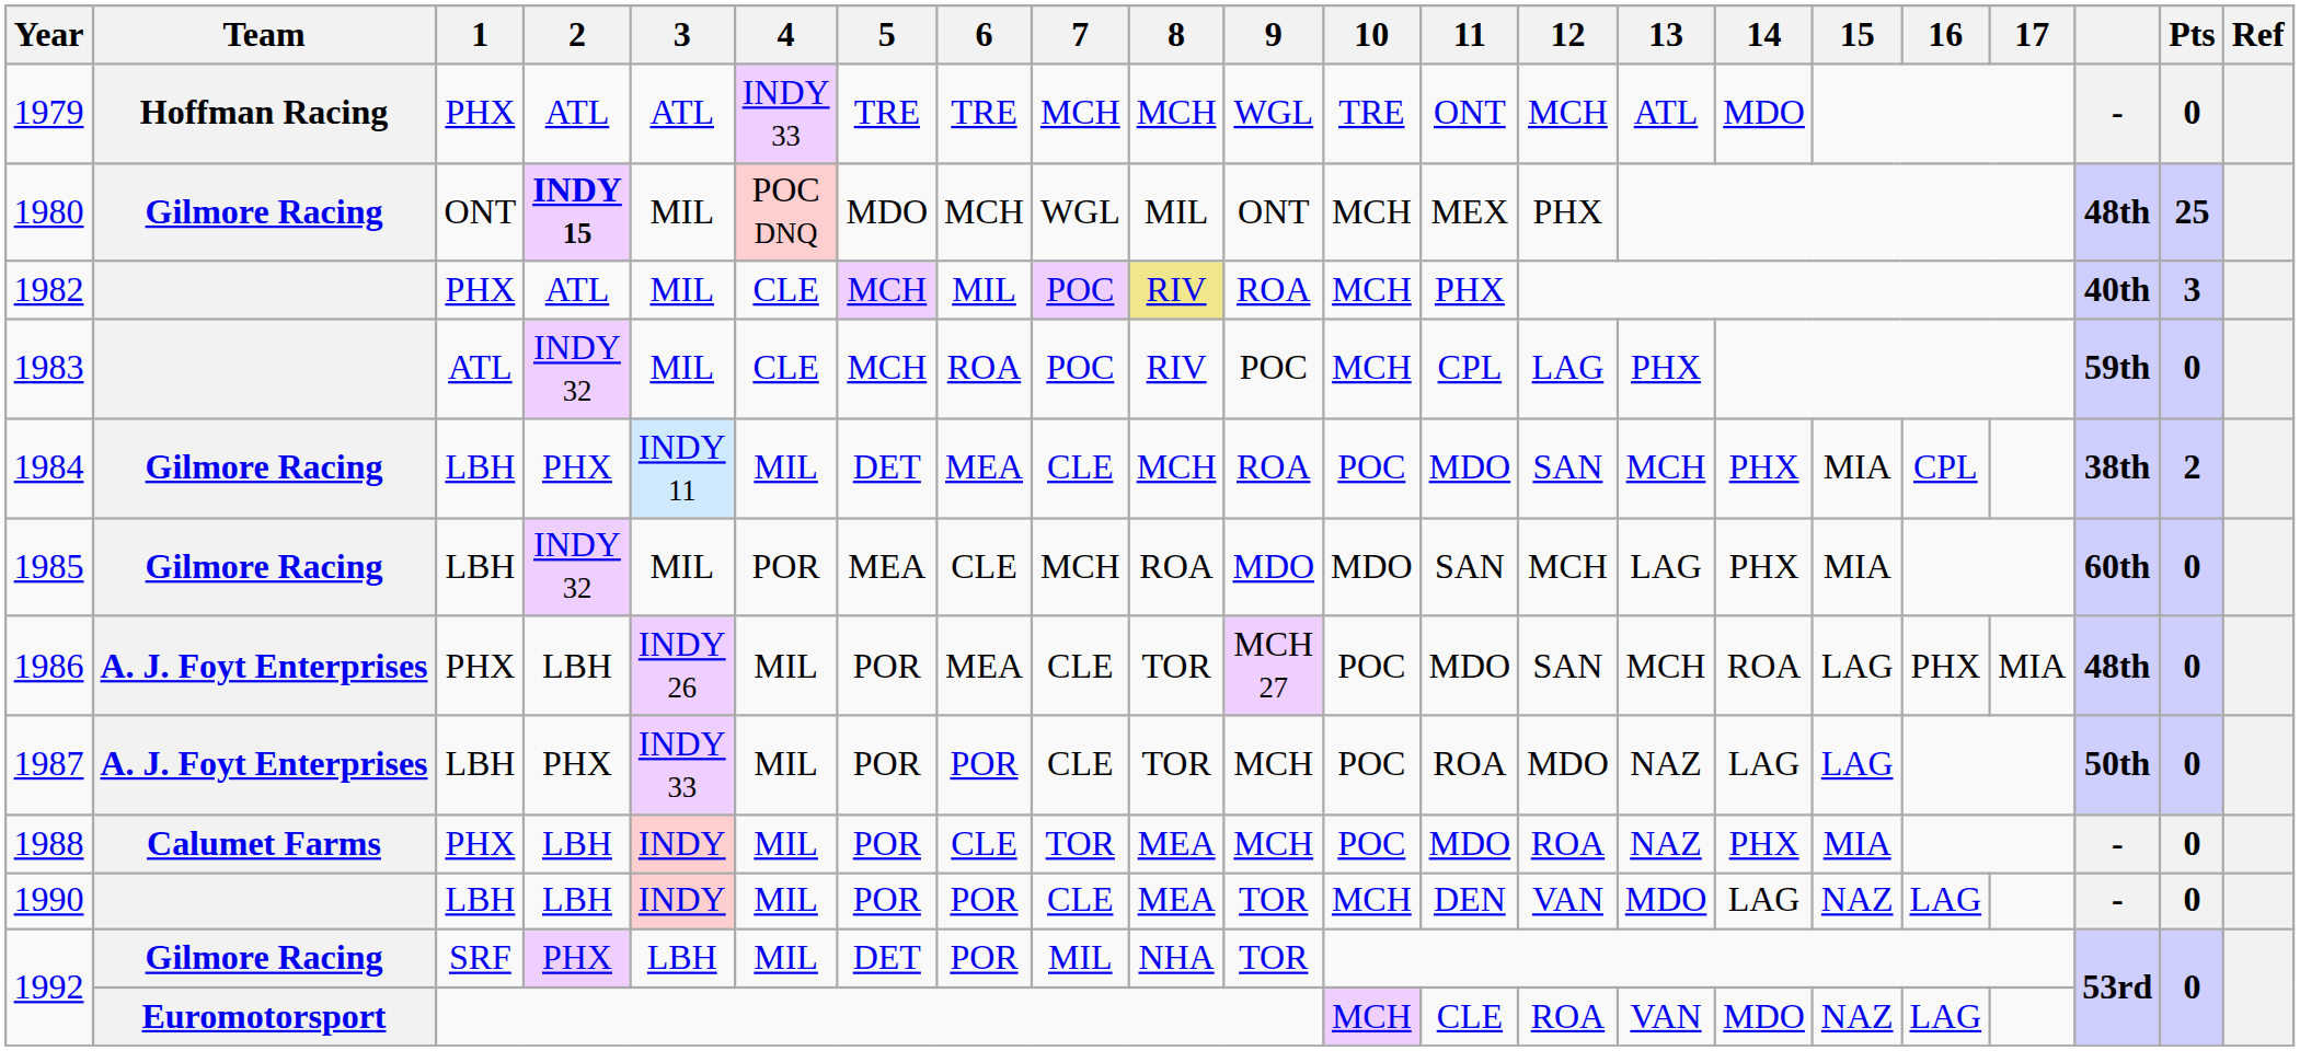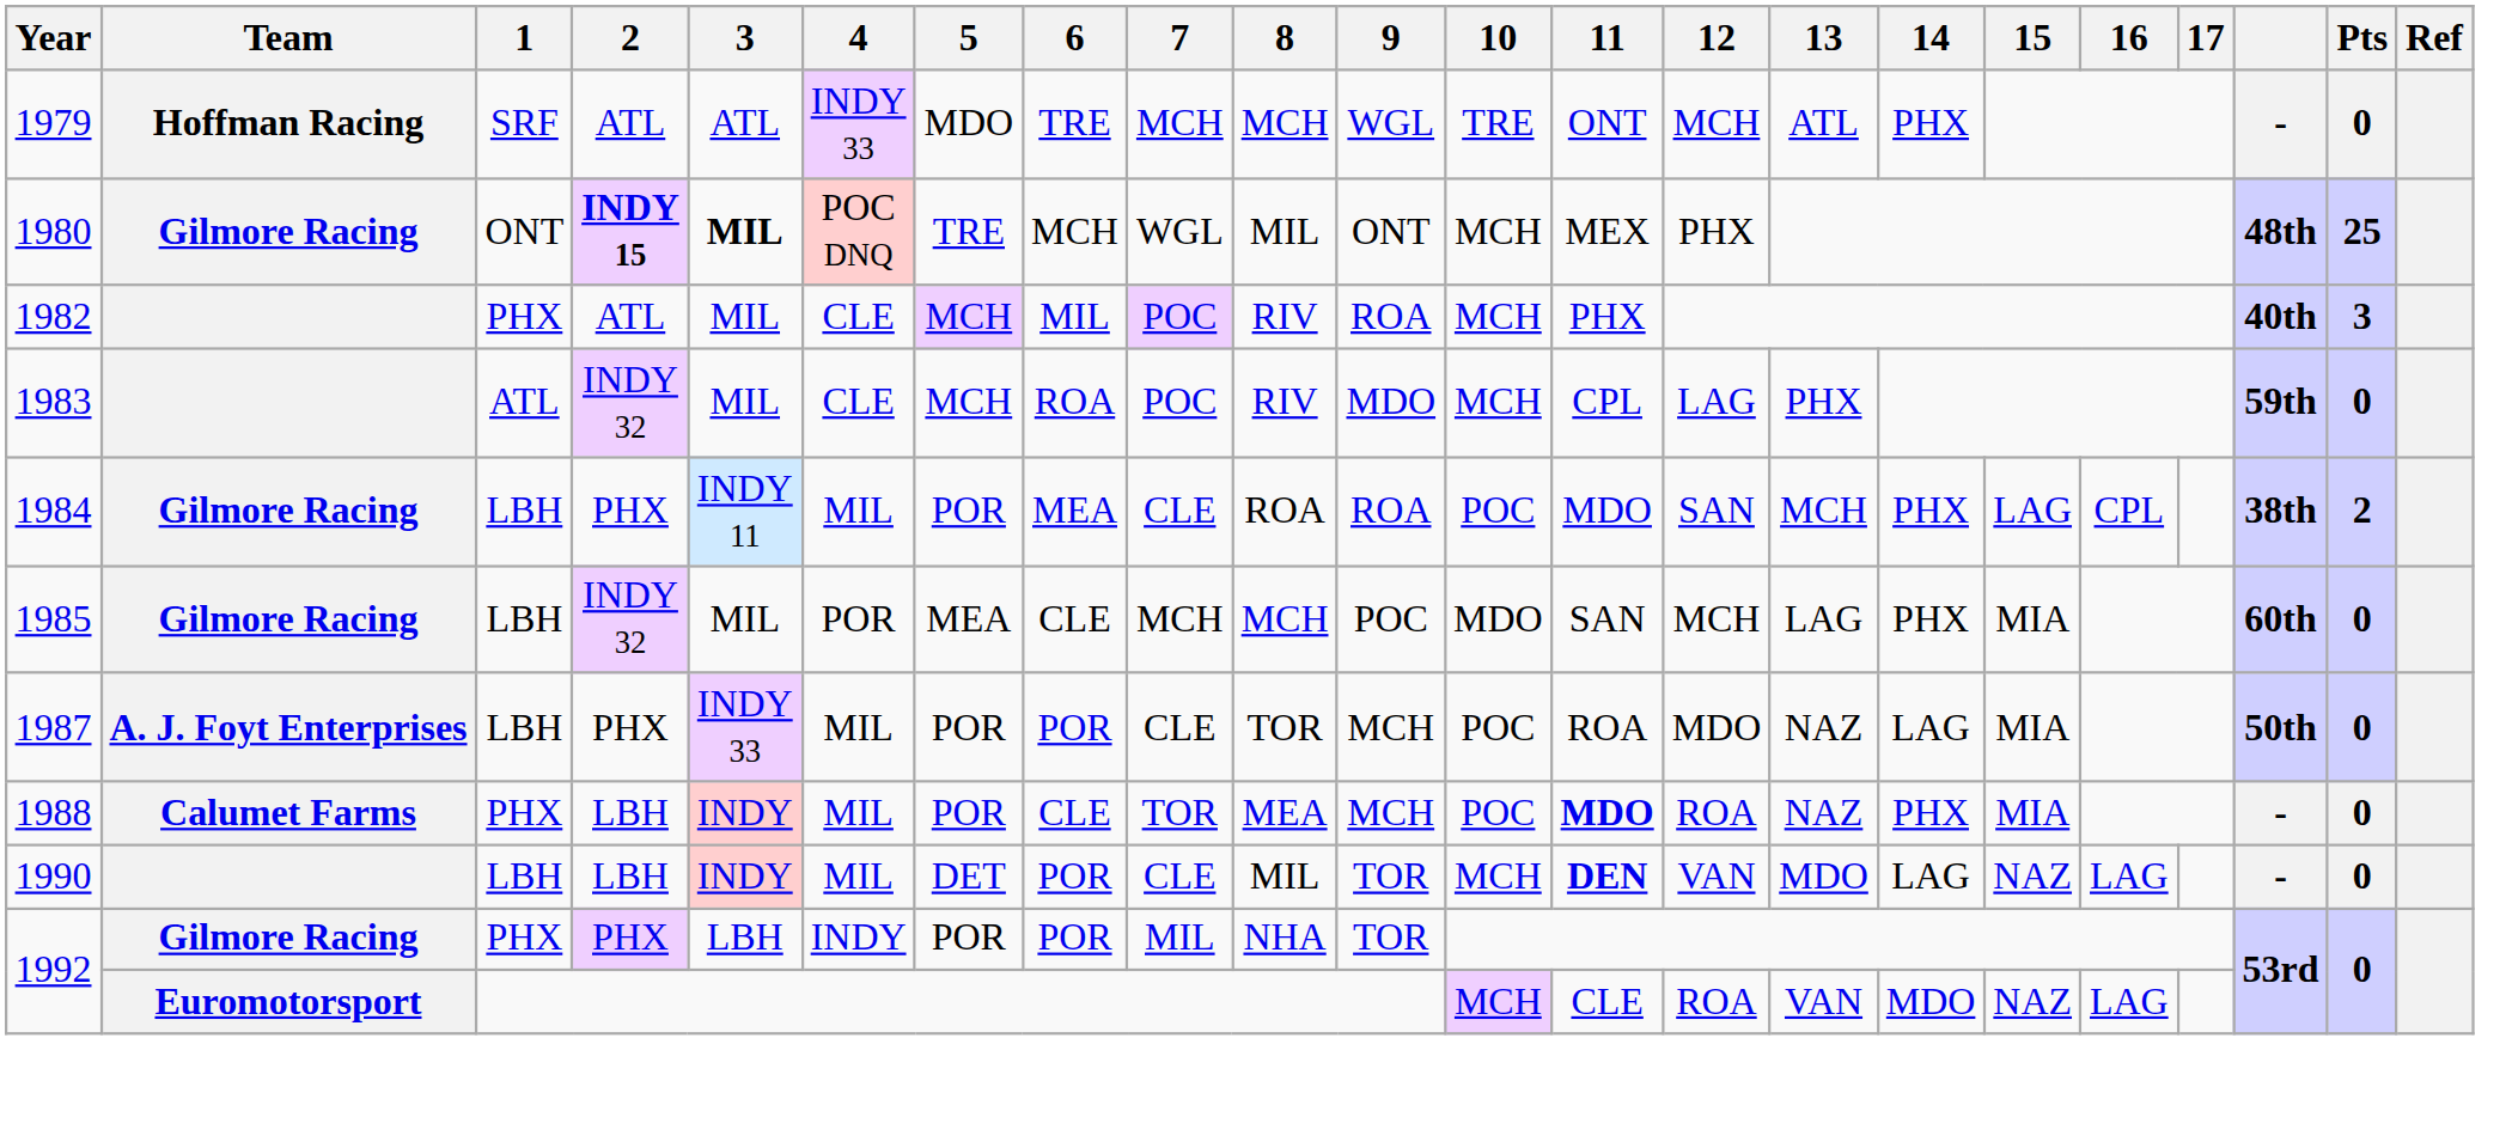1979 | 1: PHX -> SRF
1979 | 5: TRE -> MDO
1979 | 14: MDO -> PHX
1980 | 3: normal -> bold
1980 | 5: MDO -> TRE
1982 | 8: khaki background -> no background
1983 | 9: POC -> MDO
1984 | 5: DET -> POR
1984 | 8: MCH -> ROA
1984 | 15: MIA -> LAG
1985 | 8: ROA -> MCH
1985 | 9: MDO -> POC
- row: 1986 | A. J. Foyt Enterprises | PHX | LBH | INDY 26 | MIL | POR | MEA | CLE | TOR | MCH 27 | POC | MDO | SAN | MCH | ROA | LAG | PHX | MIA | 48th | 0
1987 | 15: LAG -> MIA
1988 | 11: normal -> bold
1990 | 5: POR -> DET
1990 | 8: MEA -> MIL
1990 | 11: normal -> bold
1992 / Gilmore Racing | 1: SRF -> PHX
1992 / Gilmore Racing | 4: MIL -> INDY
1992 / Gilmore Racing | 5: DET -> POR
